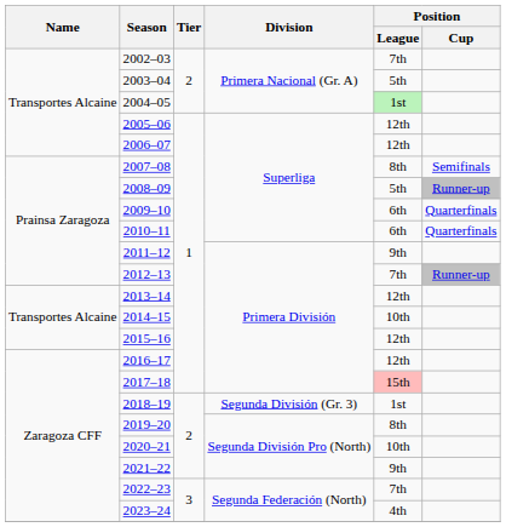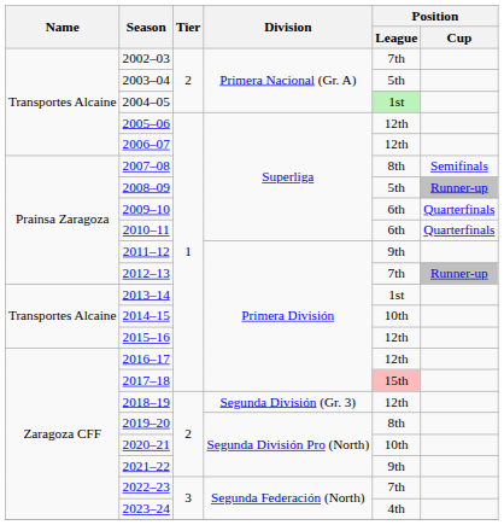2013–14 | Position / League: 12th -> 1st
2018–19 | Position / League: 1st -> 12th
